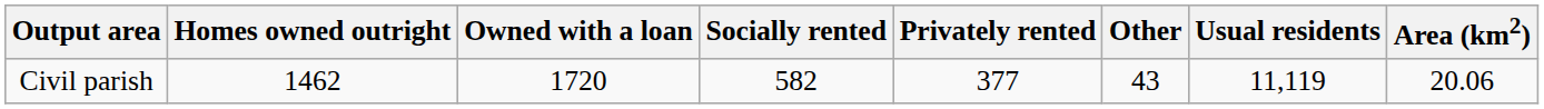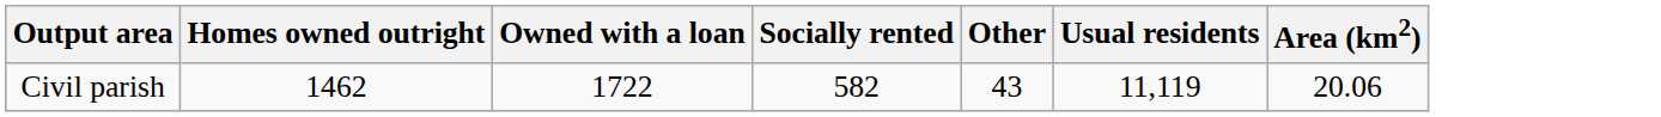- column: Privately rented | 377
Civil parish | Owned with a loan: 1720 -> 1722
